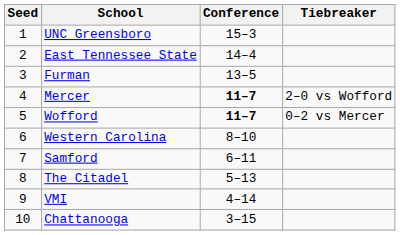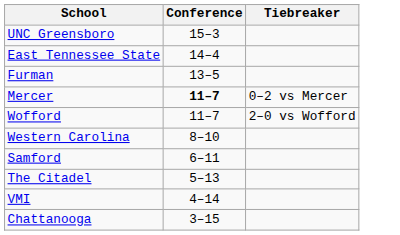- column: Seed | 1 | 2 | 3 | 4 | 5 | 6 | 7 | 8 | 9 | 10
Mercer | Tiebreaker: 2–0 vs Wofford -> 0–2 vs Mercer
Wofford | Conference: bold -> normal
Wofford | Tiebreaker: 0–2 vs Mercer -> 2–0 vs Wofford
